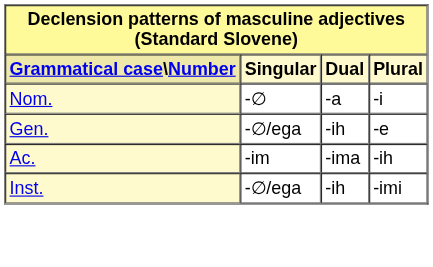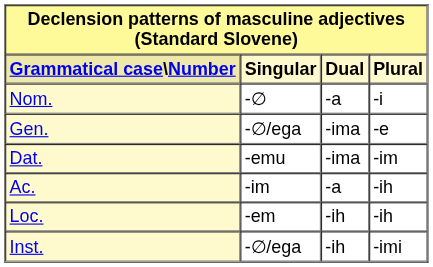Gen. | Dual: -ih -> -ima
+ row: Dat. | -emu | -ima | -im
Ac. | Dual: -ima -> -a
+ row: Loc. | -em | -ih | -ih
